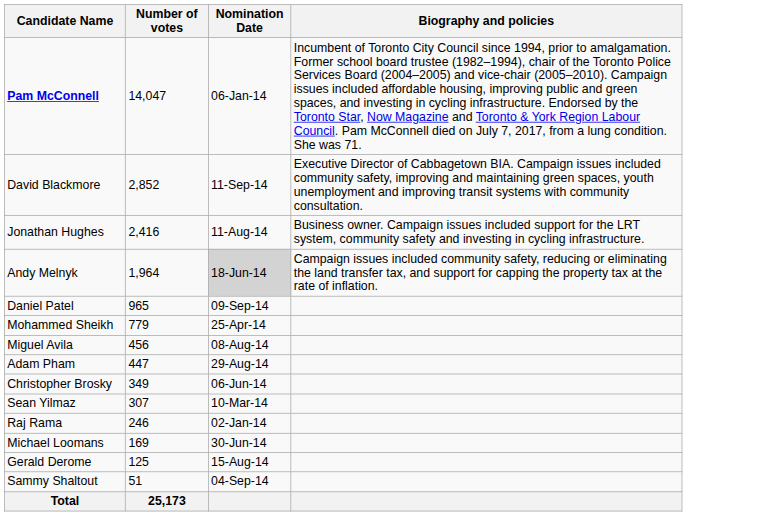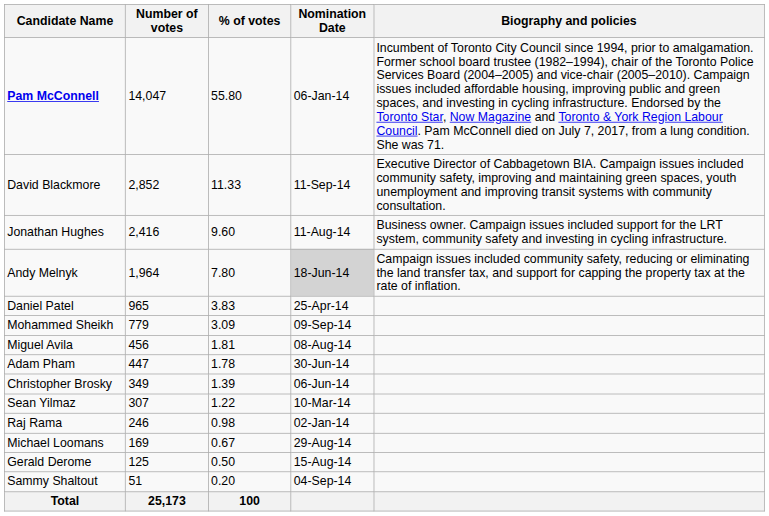+ column: % of votes | 55.80 | 11.33 | 9.60 | 7.80 | 3.83 | 3.09 | 1.81 | 1.78 | 1.39 | 1.22 | 0.98 | 0.67 | 0.50 | 0.20 | 100
Daniel Patel | Nomination Date: 09-Sep-14 -> 25-Apr-14
Mohammed Sheikh | Nomination Date: 25-Apr-14 -> 09-Sep-14
Adam Pham | Nomination Date: 29-Aug-14 -> 30-Jun-14
Michael Loomans | Nomination Date: 30-Jun-14 -> 29-Aug-14
